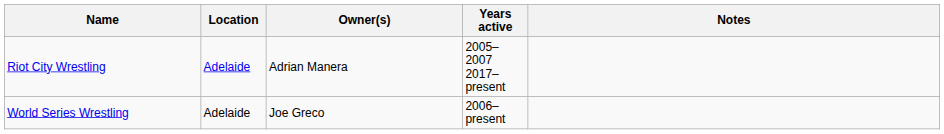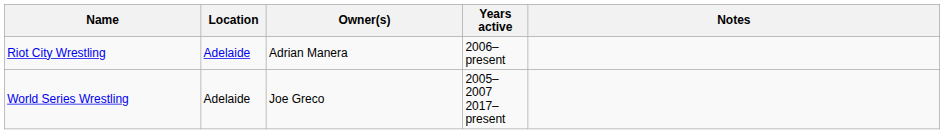Riot City Wrestling | Years active: 2005–2007 2017–present -> 2006–present
World Series Wrestling | Years active: 2006–present -> 2005–2007 2017–present
